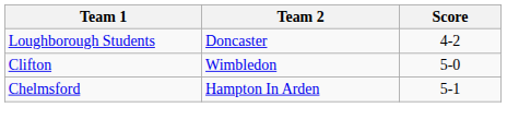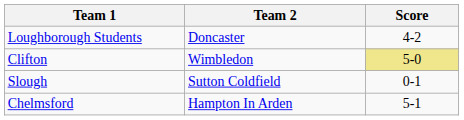Clifton | Score: no background -> khaki background
+ row: Slough | Sutton Coldfield | 0-1
